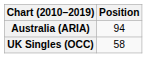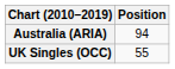UK Singles (OCC) | Position: 58 -> 55
